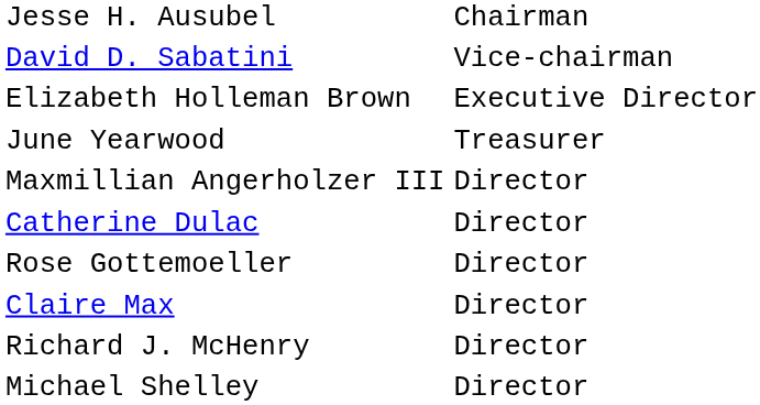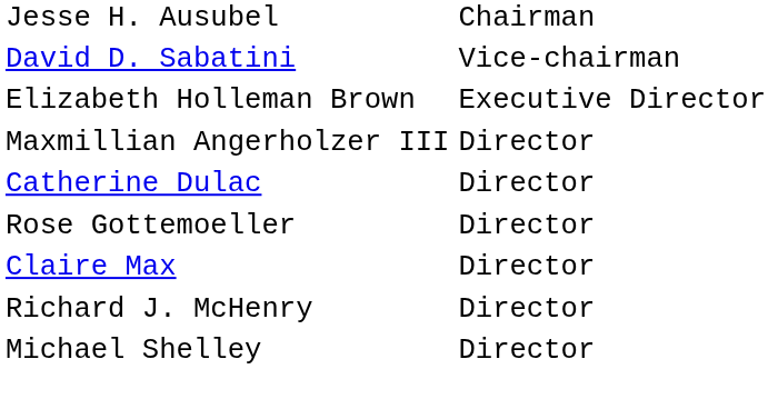- row: June Yearwood | Treasurer
